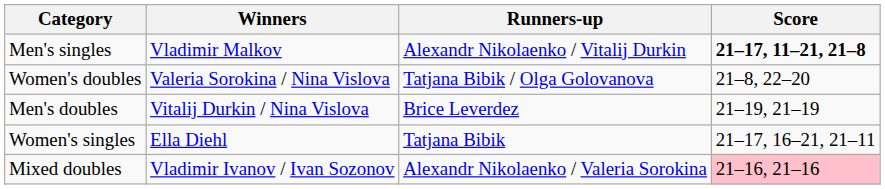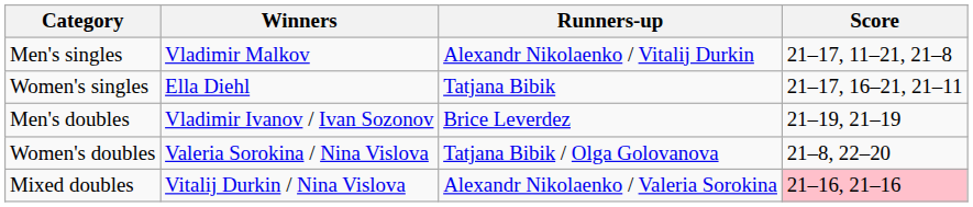Men's singles | Score: bold -> normal
rows swapped: Women's singles <-> Women's doubles
Men's doubles | Winners: Vitalij Durkin / Nina Vislova -> Vladimir Ivanov / Ivan Sozonov
Mixed doubles | Winners: Vladimir Ivanov / Ivan Sozonov -> Vitalij Durkin / Nina Vislova
